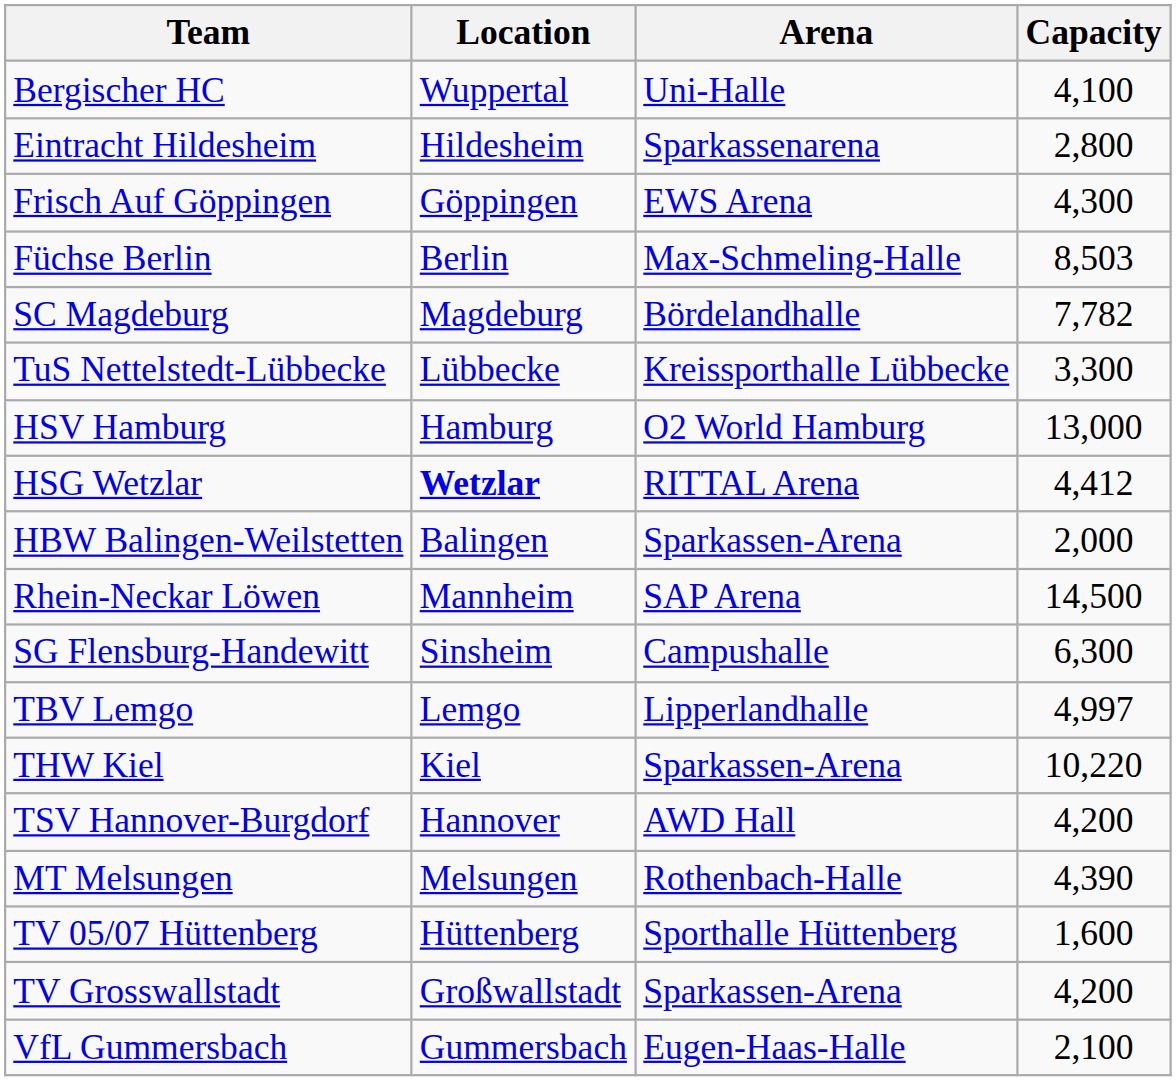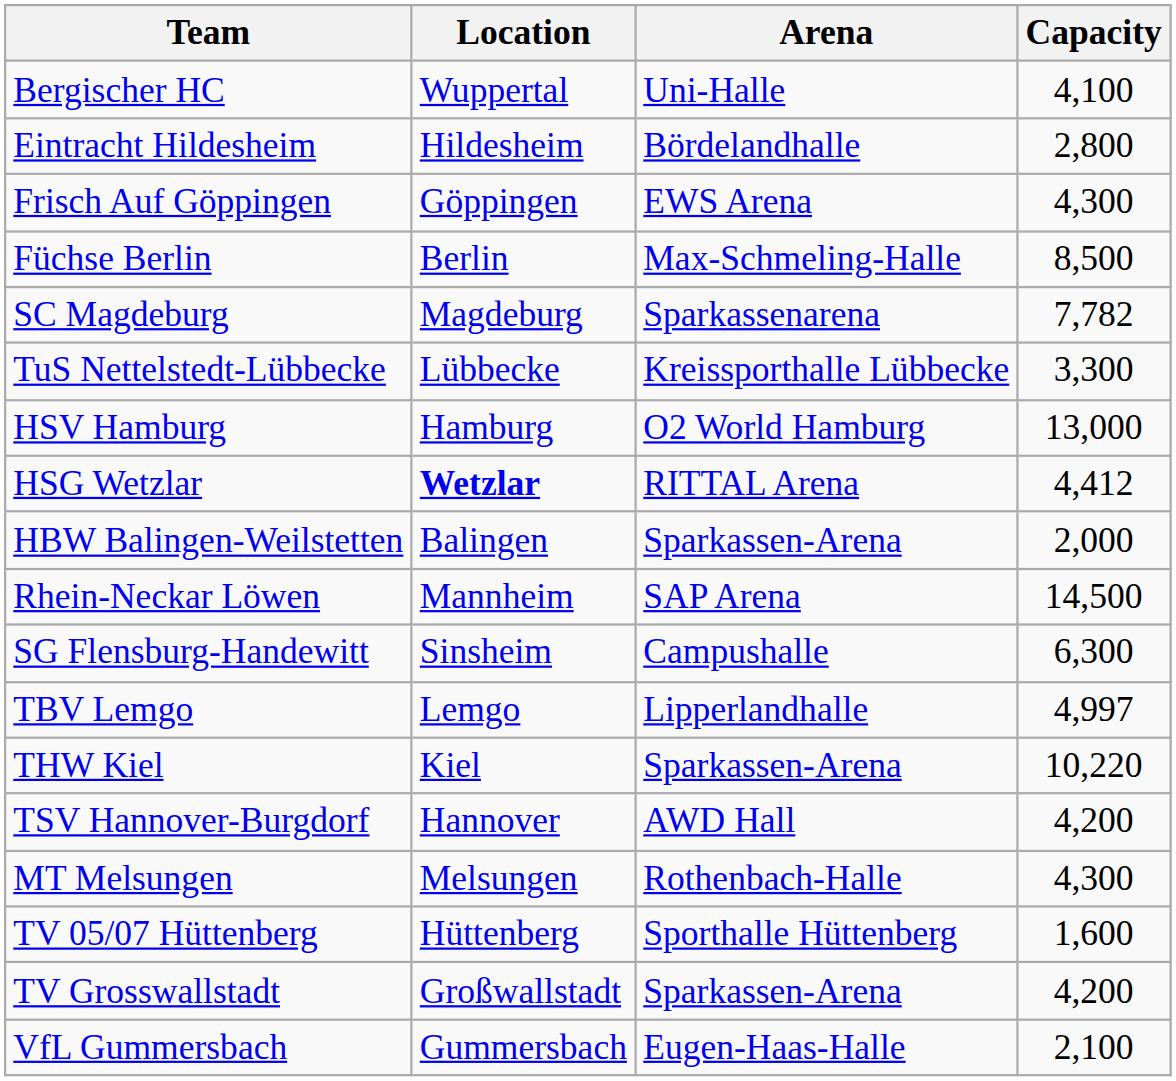Eintracht Hildesheim | Arena: Sparkassenarena -> Bördelandhalle
Füchse Berlin | Capacity: 8,503 -> 8,500
SC Magdeburg | Arena: Bördelandhalle -> Sparkassenarena
MT Melsungen | Capacity: 4,390 -> 4,300
